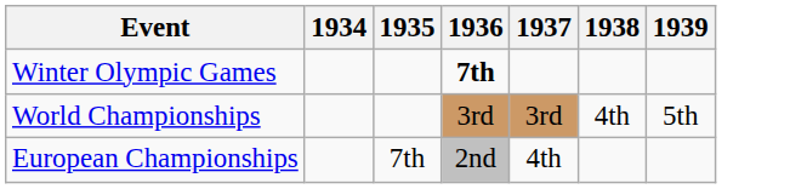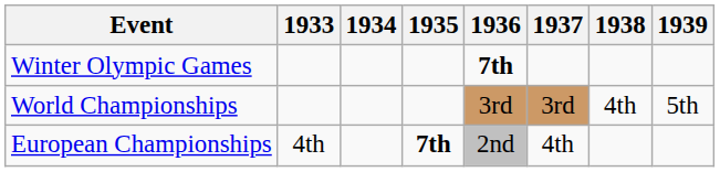+ column: 1933 | 4th
European Championships | 1935: normal -> bold
